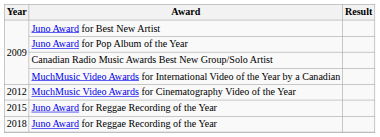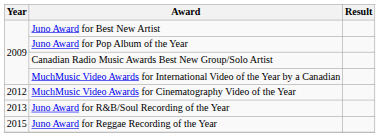+ row: 2013 | Juno Award for R&B/Soul Recording of the Year
- row: 2018 | Juno Award for Reggae Recording of the Year
